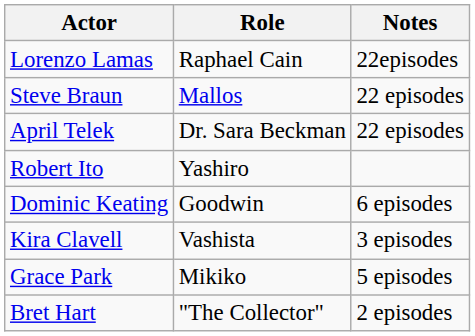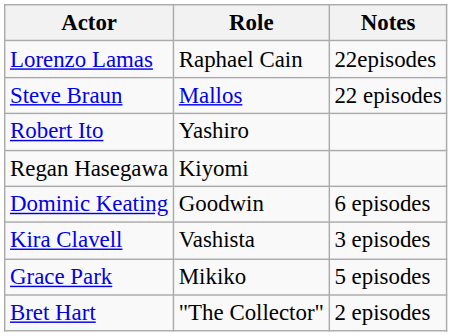- row: April Telek | Dr. Sara Beckman | 22 episodes
+ row: Regan Hasegawa | Kiyomi
